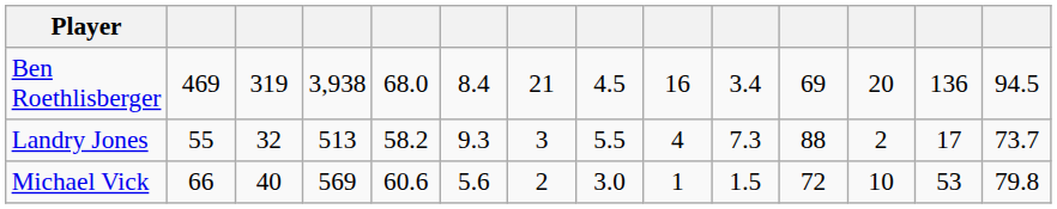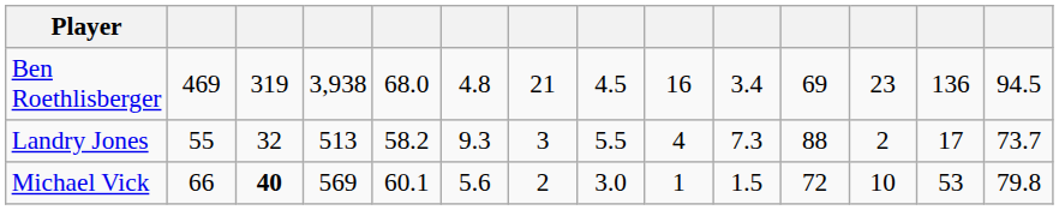Ben Roethlisberger | column 6: 8.4 -> 4.8
Ben Roethlisberger | column 12: 20 -> 23
Michael Vick | column 3: normal -> bold
Michael Vick | column 5: 60.6 -> 60.1
